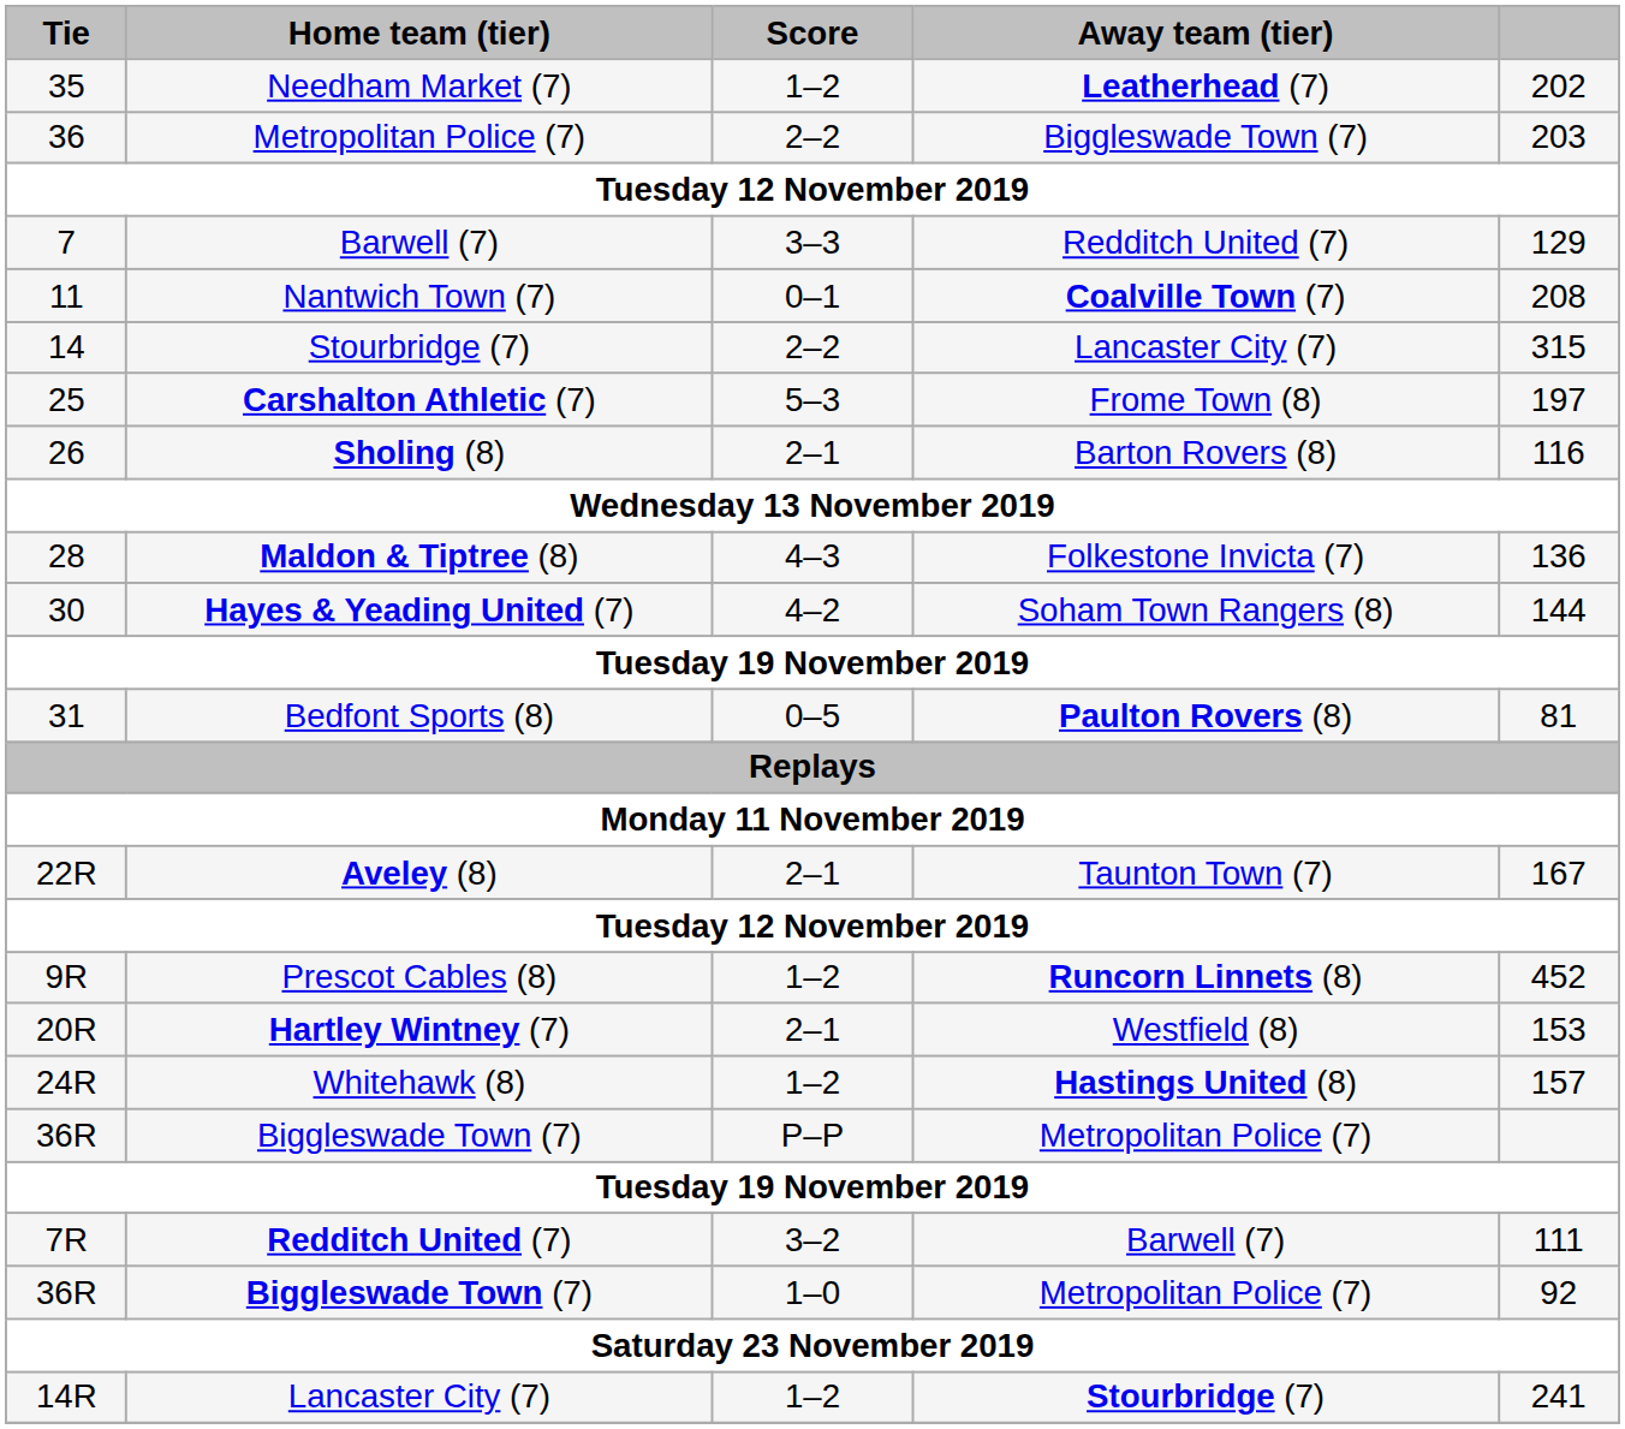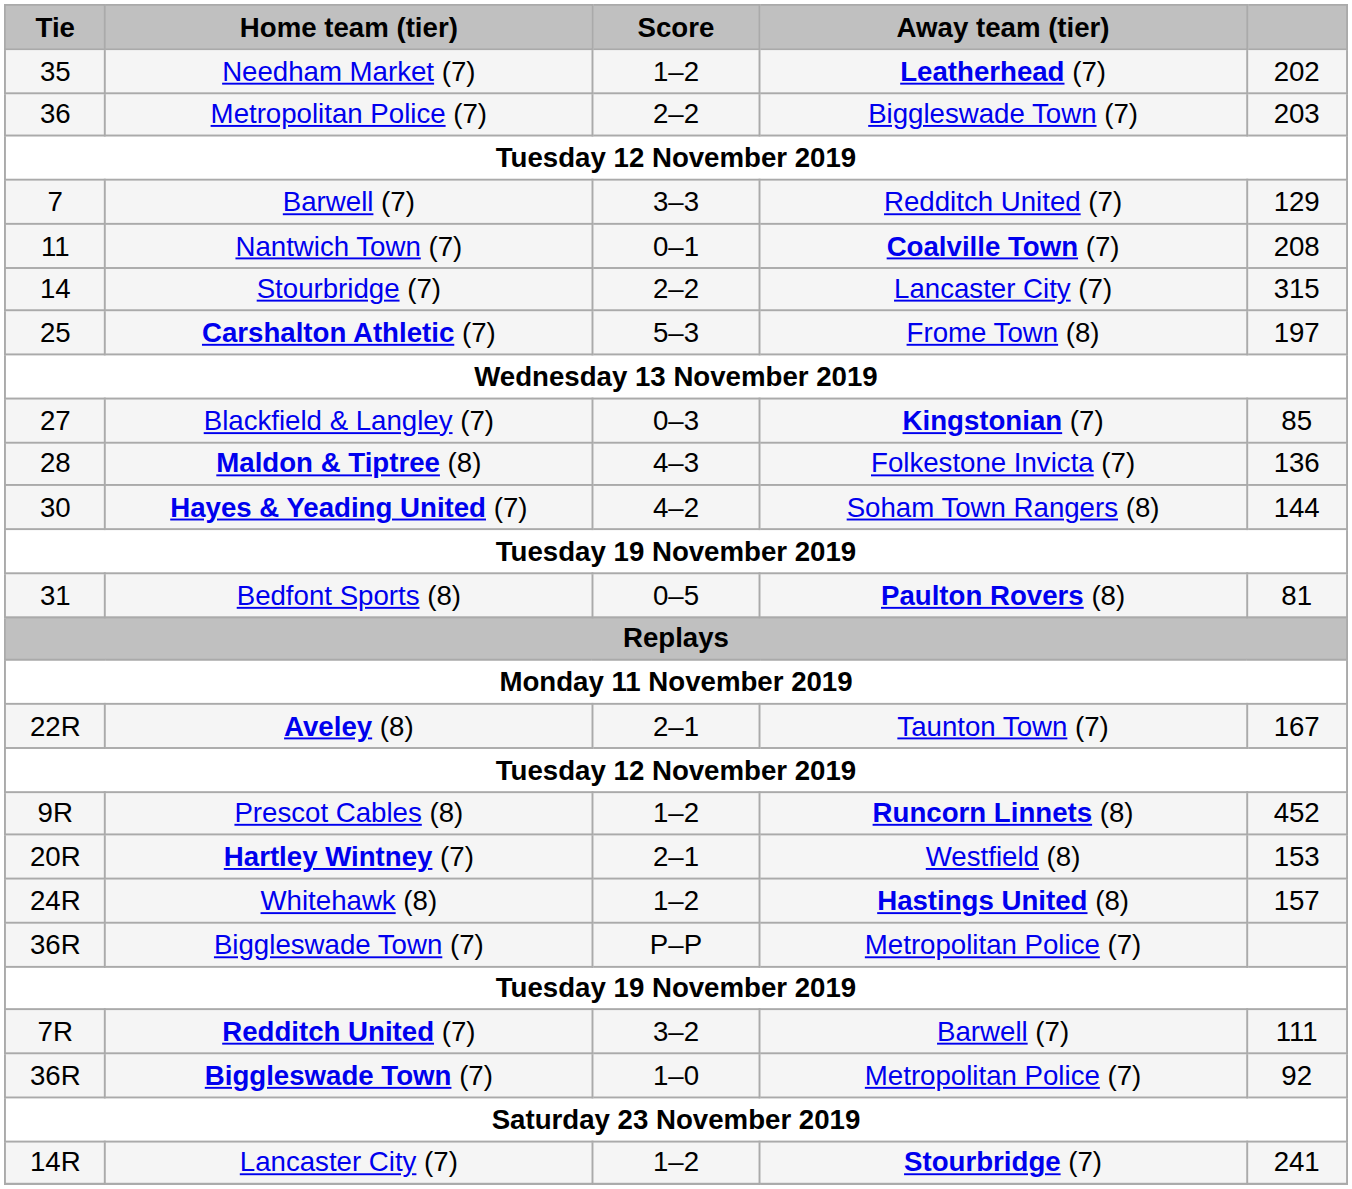- row: 26 | Sholing (8) | 2–1 | Barton Rovers (8) | 116
+ row: 27 | Blackfield & Langley (7) | 0–3 | Kingstonian (7) | 85
